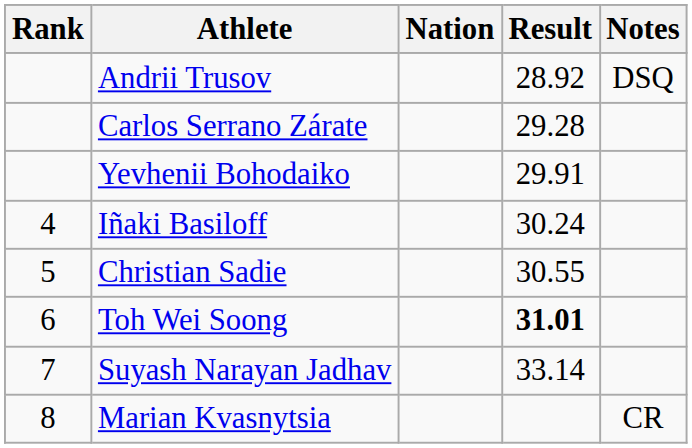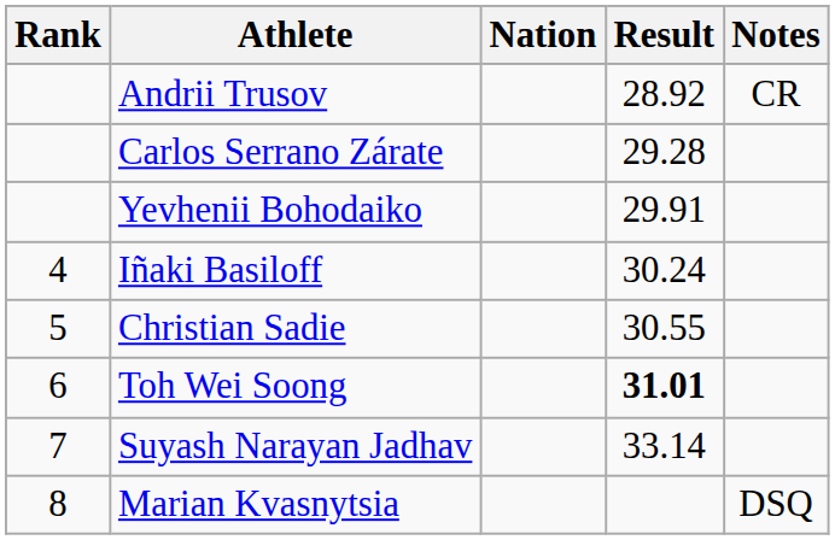Andrii Trusov | Notes: DSQ -> CR
Marian Kvasnytsia | Notes: CR -> DSQ
